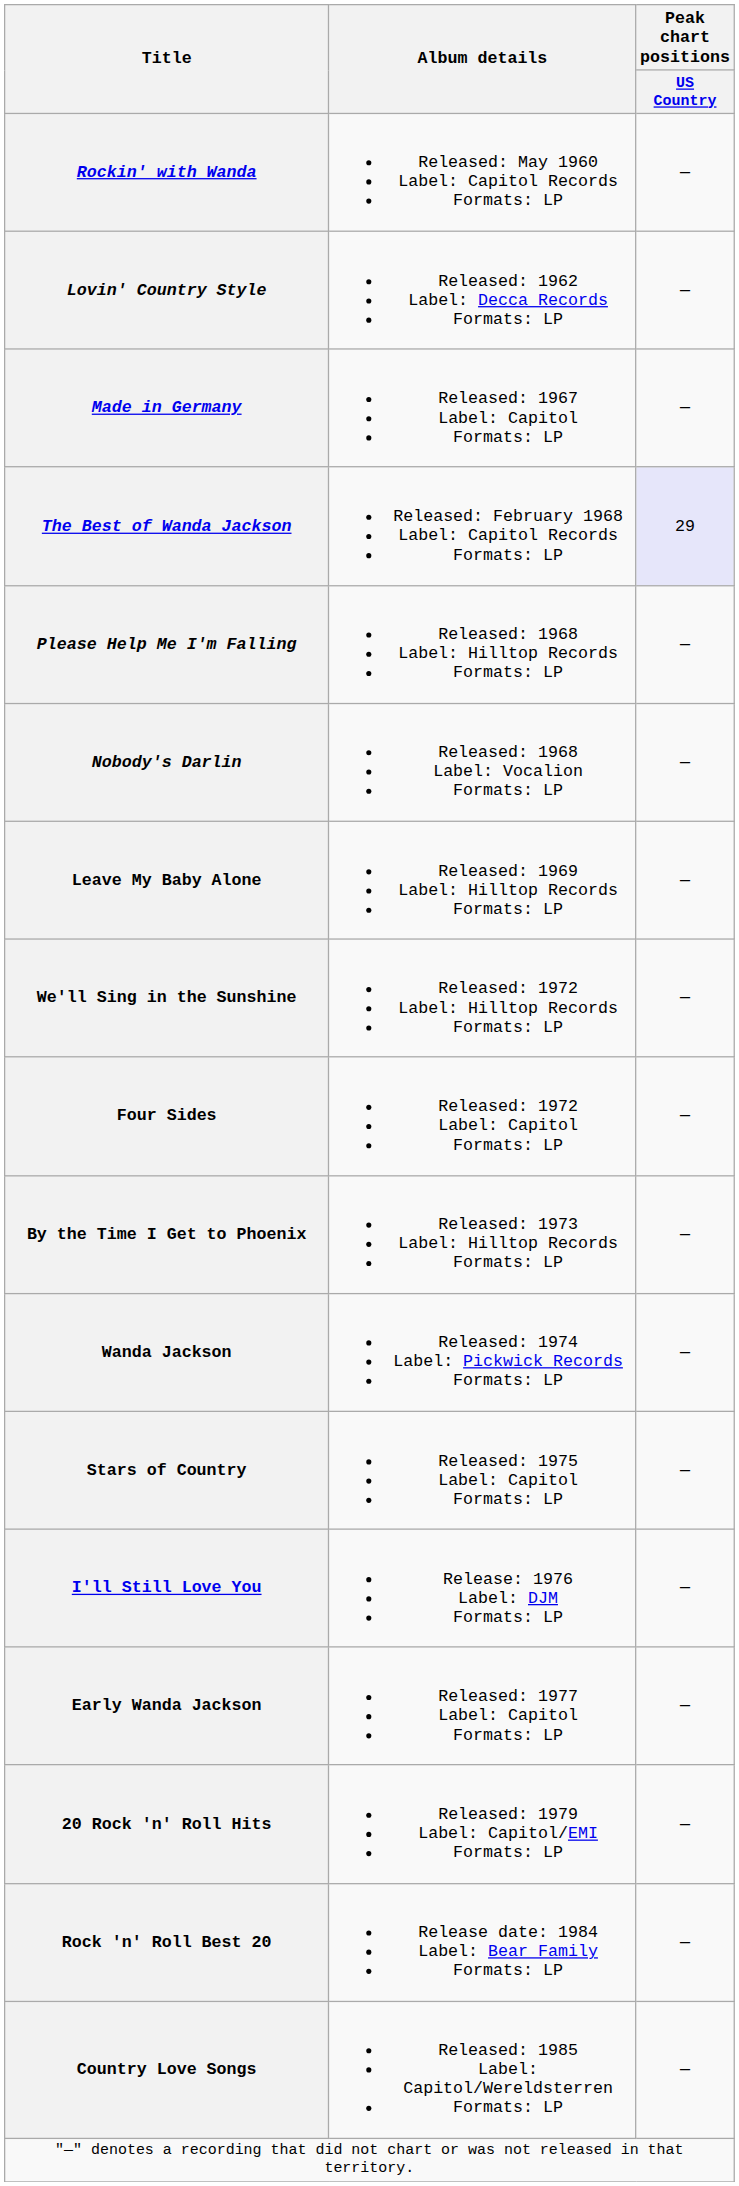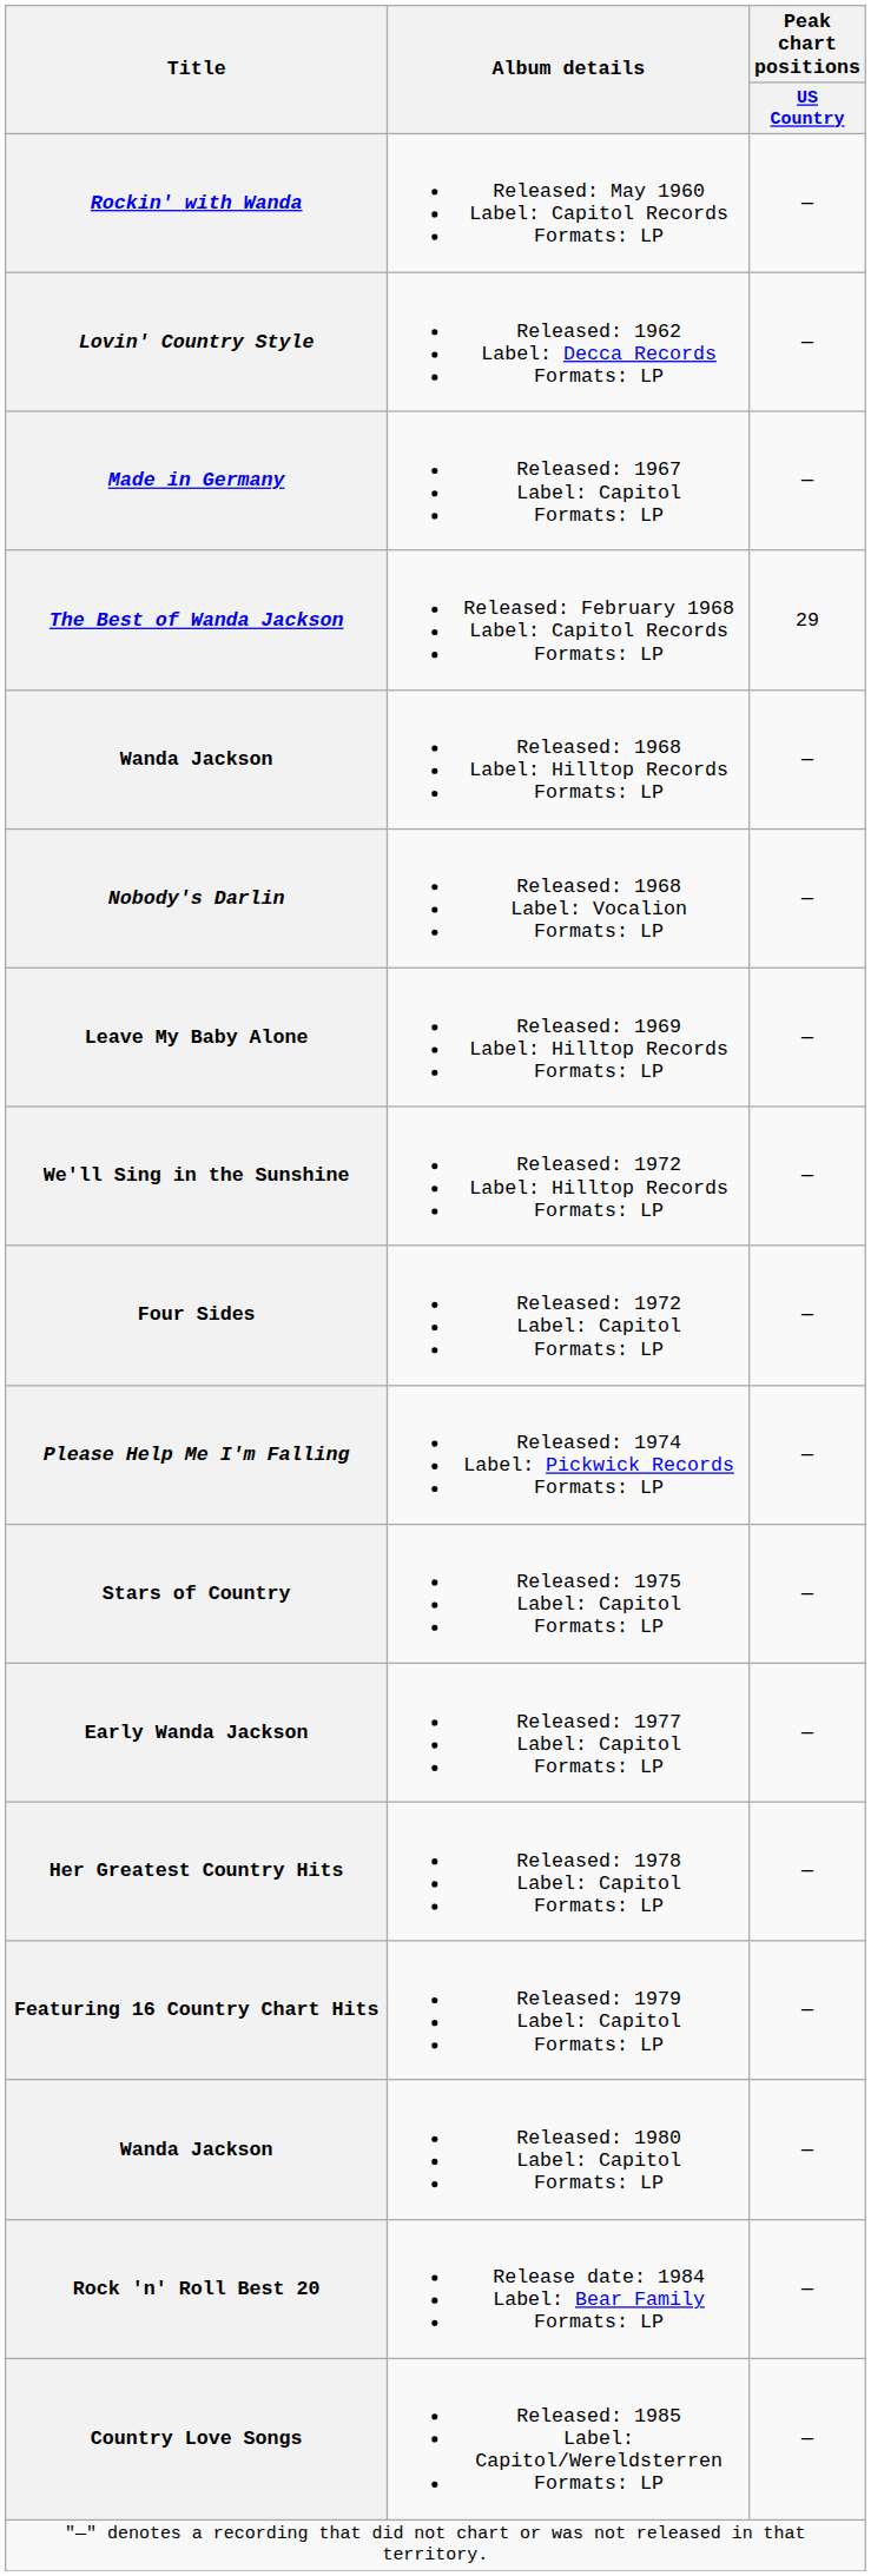Released: February 1968 Label: Capitol Records Formats: LP | Peak chart positions / US Country: lavender background -> no background
Released: 1968 Label: Hilltop Records Formats: LP | Title: Please Help Me I'm Falling -> Wanda Jackson
- row: By the Time I Get to Phoenix | Released: 1973 Label: Hilltop Records Formats: LP | —
Released: 1974 Label: Pickwick Records Formats: LP | Title: Wanda Jackson -> Please Help Me I'm Falling
- row: I'll Still Love You | Release: 1976 Label: DJM Formats: LP | —
+ row: Her Greatest Country Hits | Released: 1978 Label: Capitol Formats: LP | —
- row: 20 Rock 'n' Roll Hits | Released: 1979 Label: Capitol/EMI Formats: LP | —
+ row: Featuring 16 Country Chart Hits | Released: 1979 Label: Capitol Formats: LP | —
+ row: Wanda Jackson | Released: 1980 Label: Capitol Formats: LP | —
